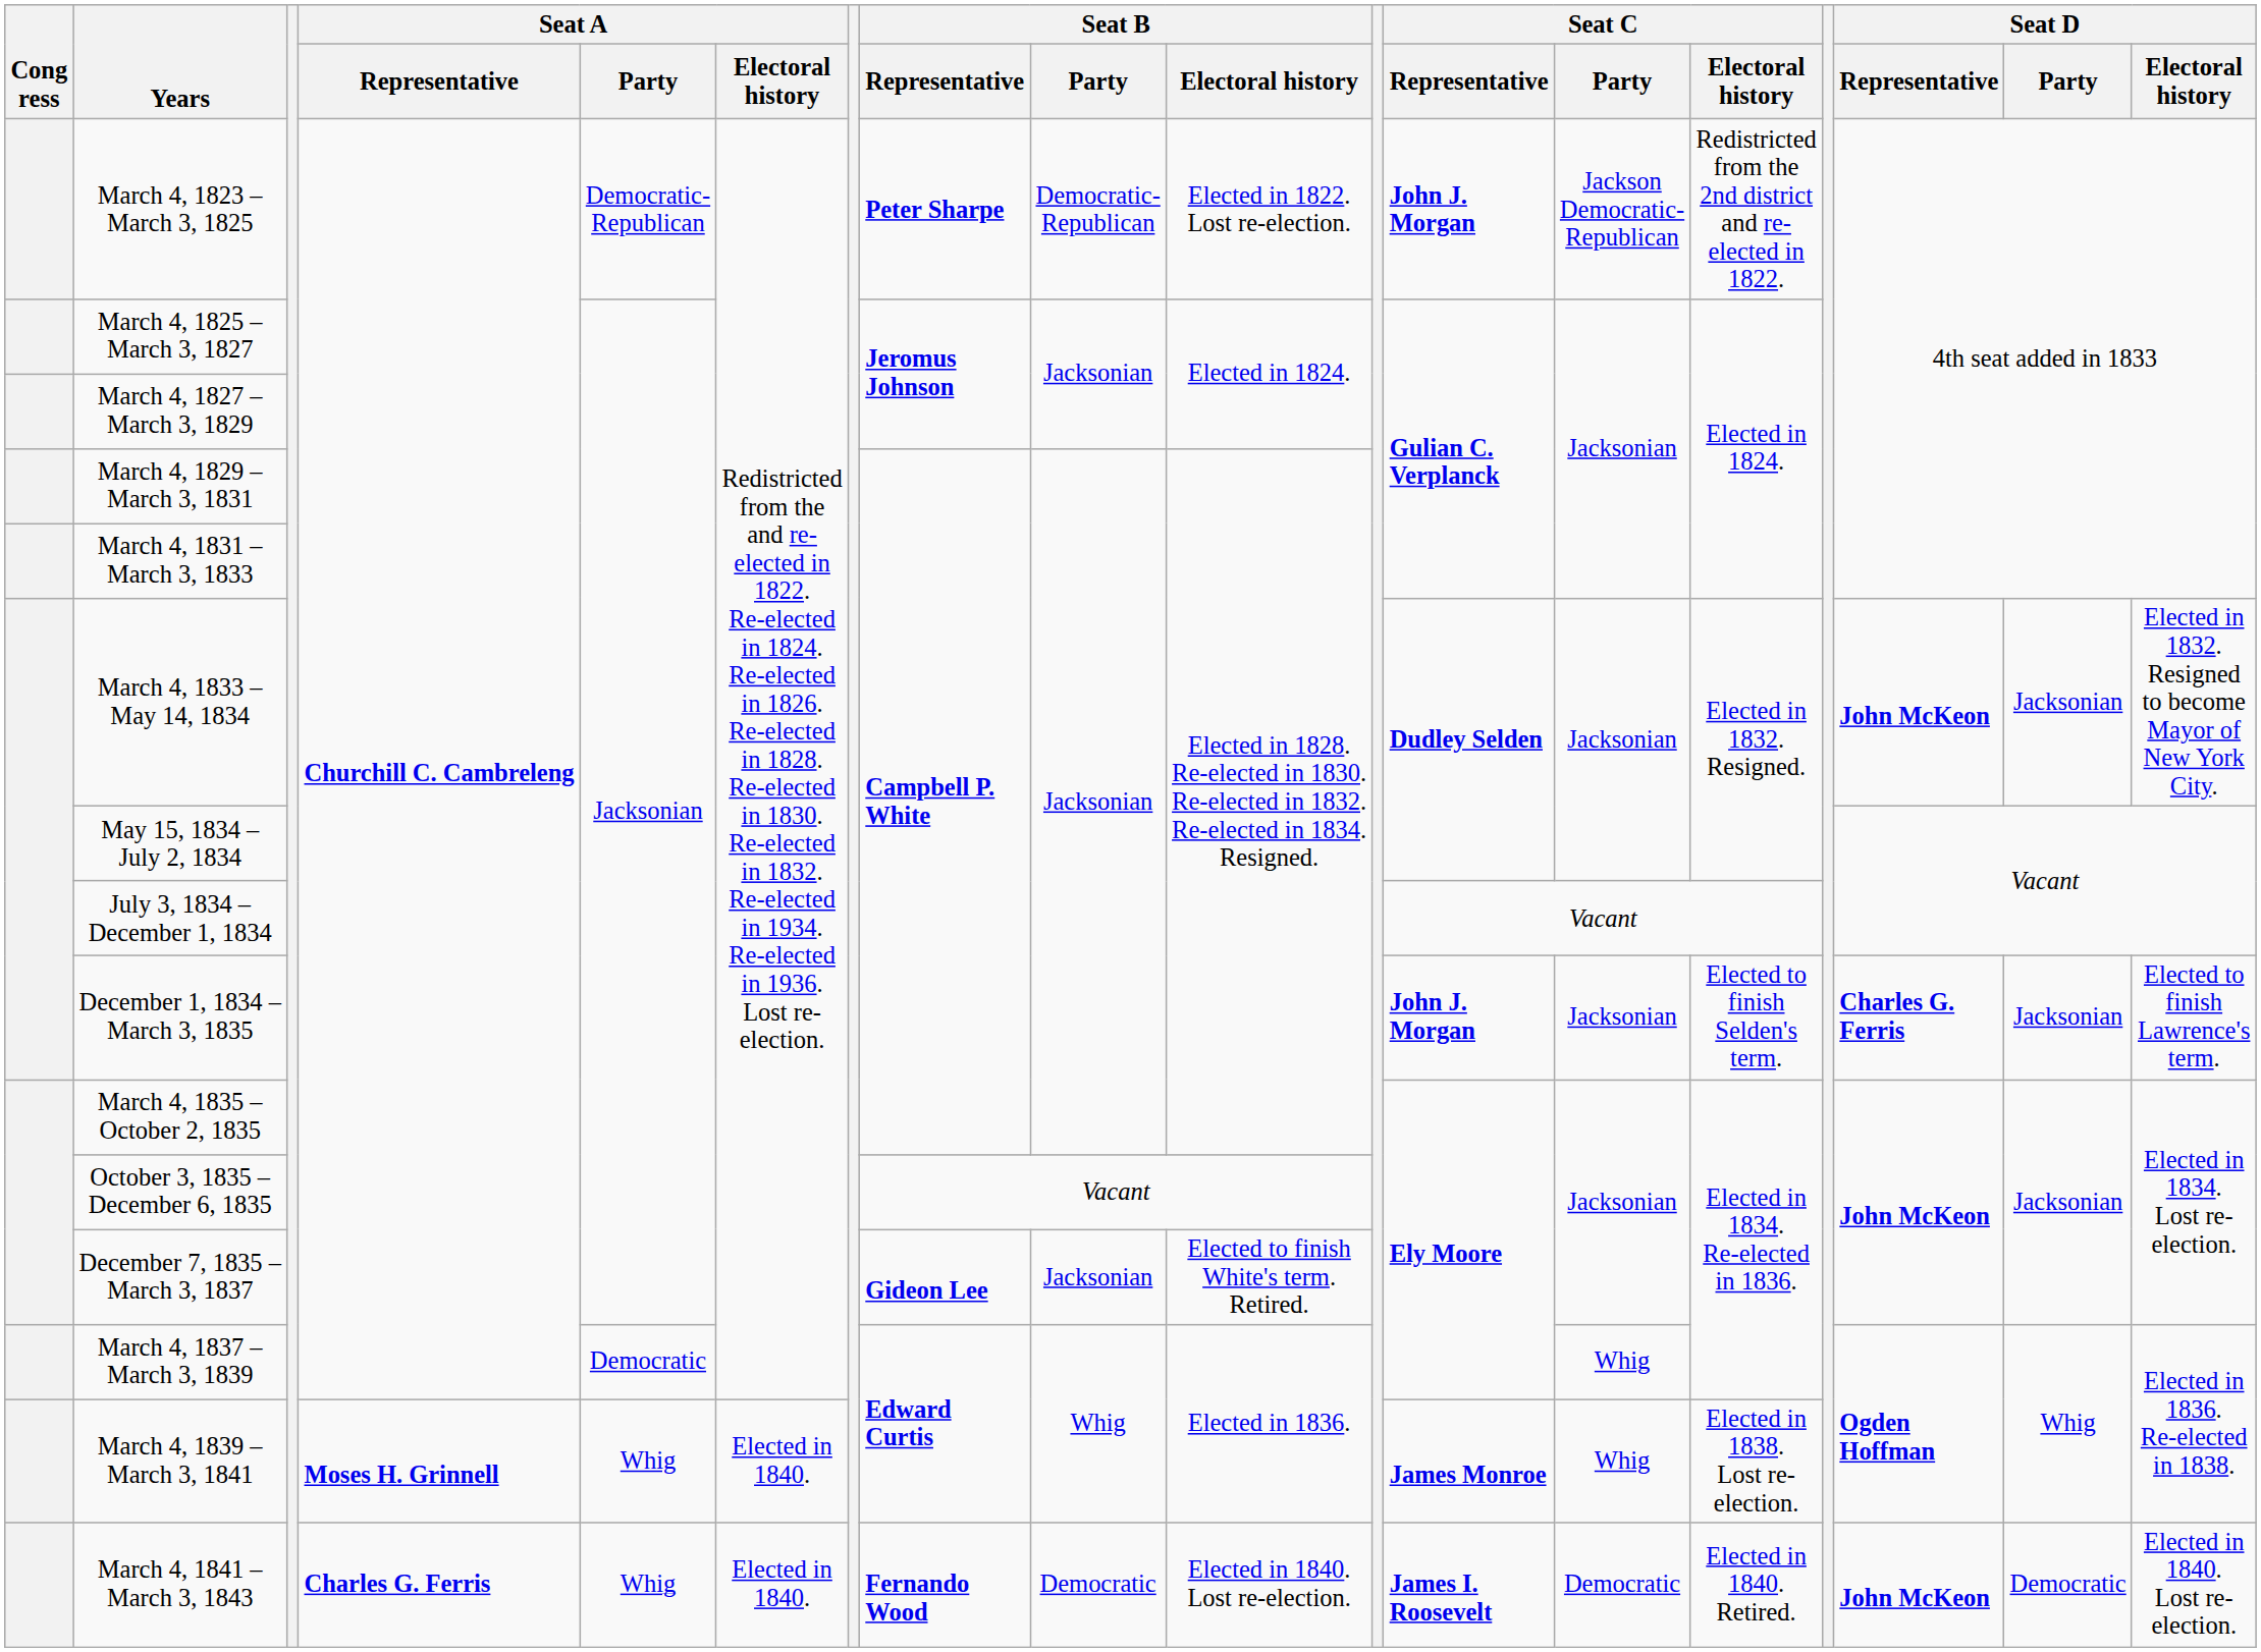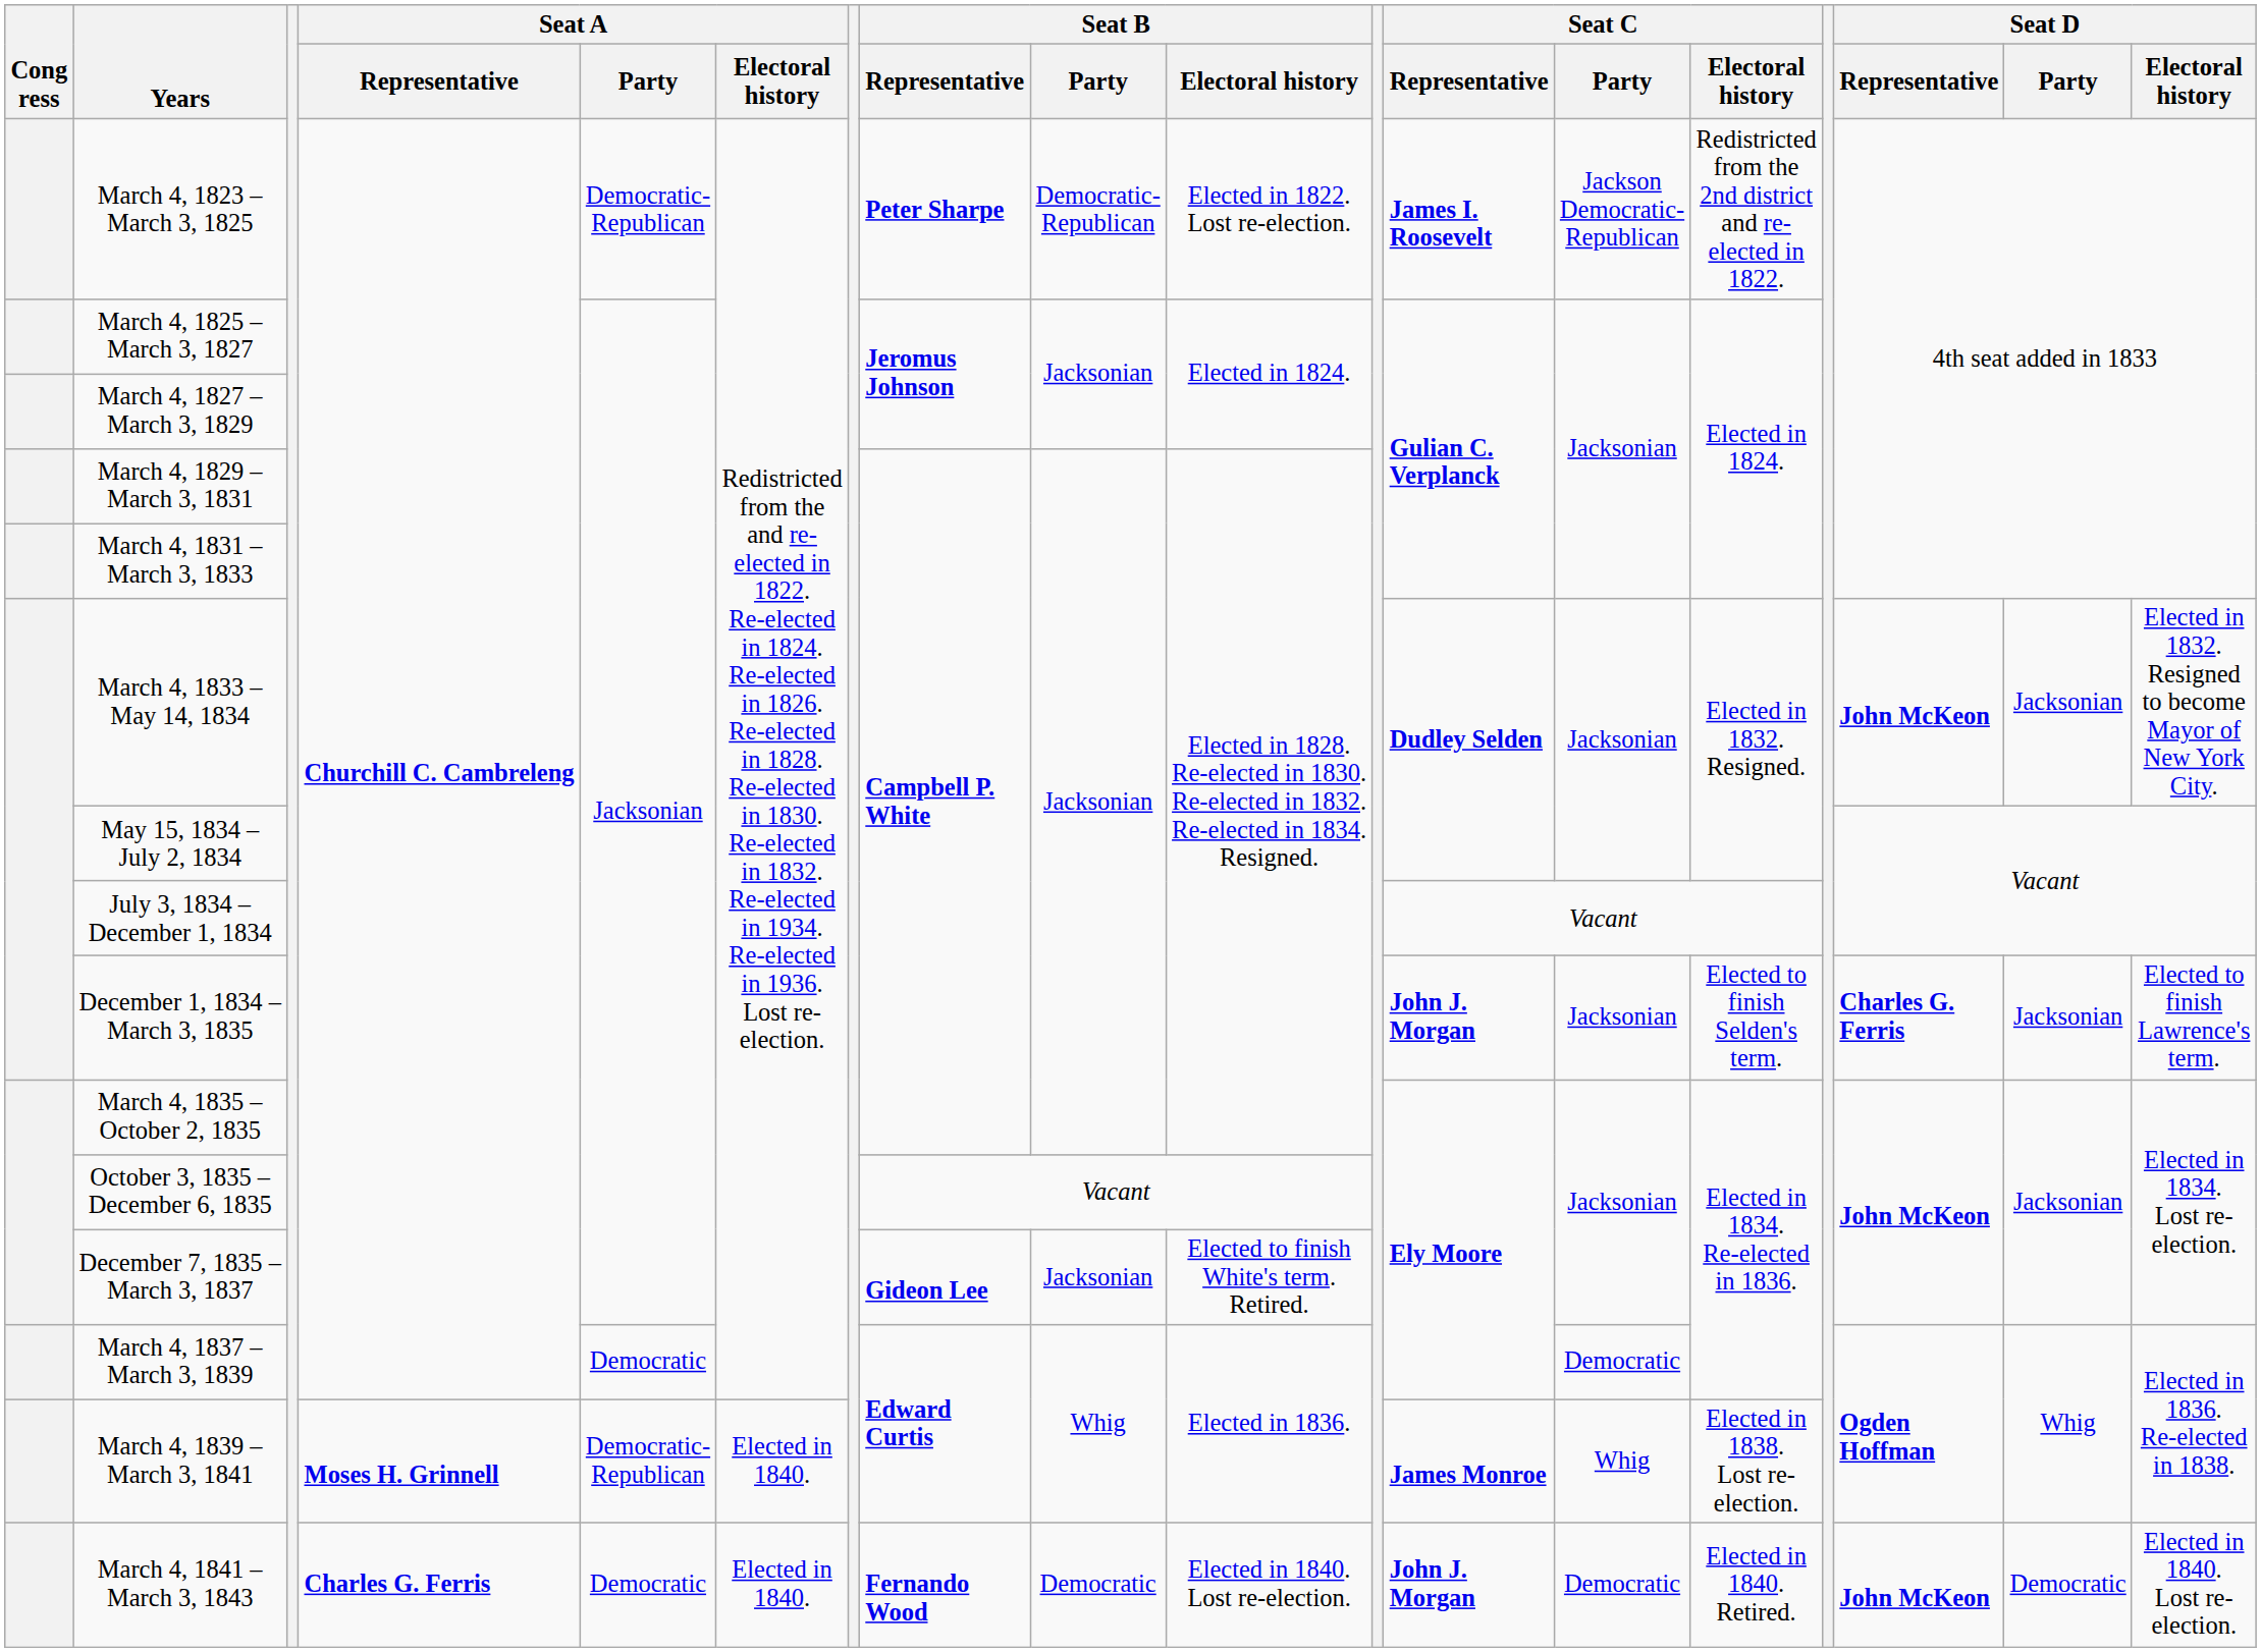March 4, 1823 – March 3, 1825 | Seat C / Representative: John J. Morgan -> James I. Roosevelt
March 4, 1837 – March 3, 1839 | Seat C / Party: Whig -> Democratic
March 4, 1839 – March 3, 1841 | Seat A / Party: Whig -> Democratic-Republican
March 4, 1841 – March 3, 1843 | Seat A / Party: Whig -> Democratic
March 4, 1841 – March 3, 1843 | Seat C / Representative: James I. Roosevelt -> John J. Morgan
